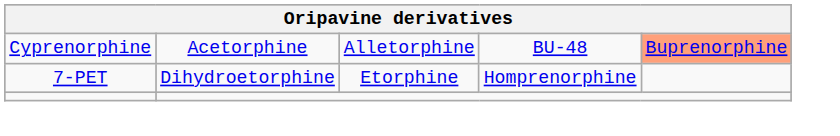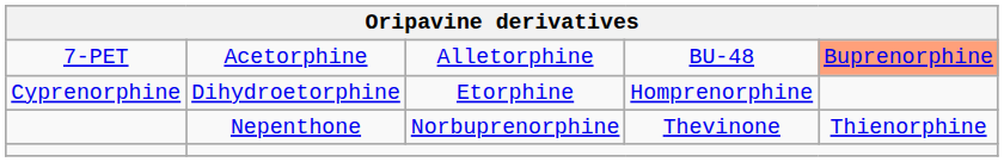Acetorphine | column 1: Cyprenorphine -> 7-PET
Dihydroetorphine | column 1: 7-PET -> Cyprenorphine
+ row: Nepenthone | Norbuprenorphine | Thevinone | Thienorphine
